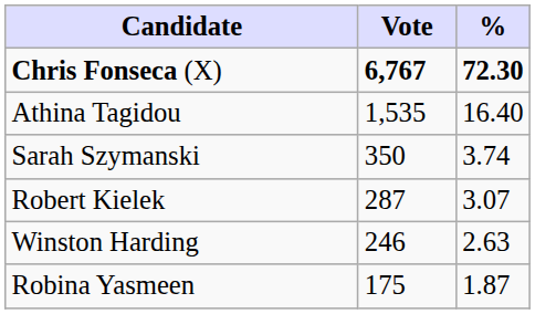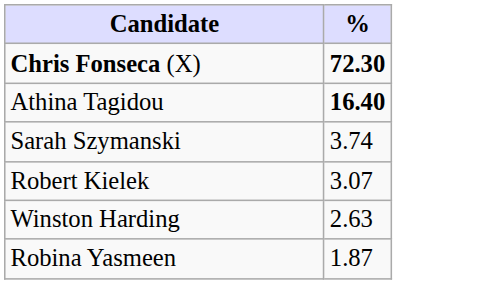- column: Vote | 6,767 | 1,535 | 350 | 287 | 246 | 175
Athina Tagidou | %: normal -> bold
